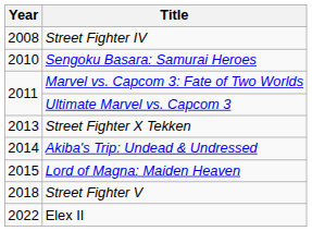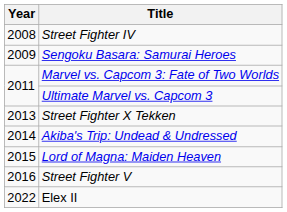Sengoku Basara: Samurai Heroes | Year: 2010 -> 2009
Street Fighter V | Year: 2018 -> 2016
